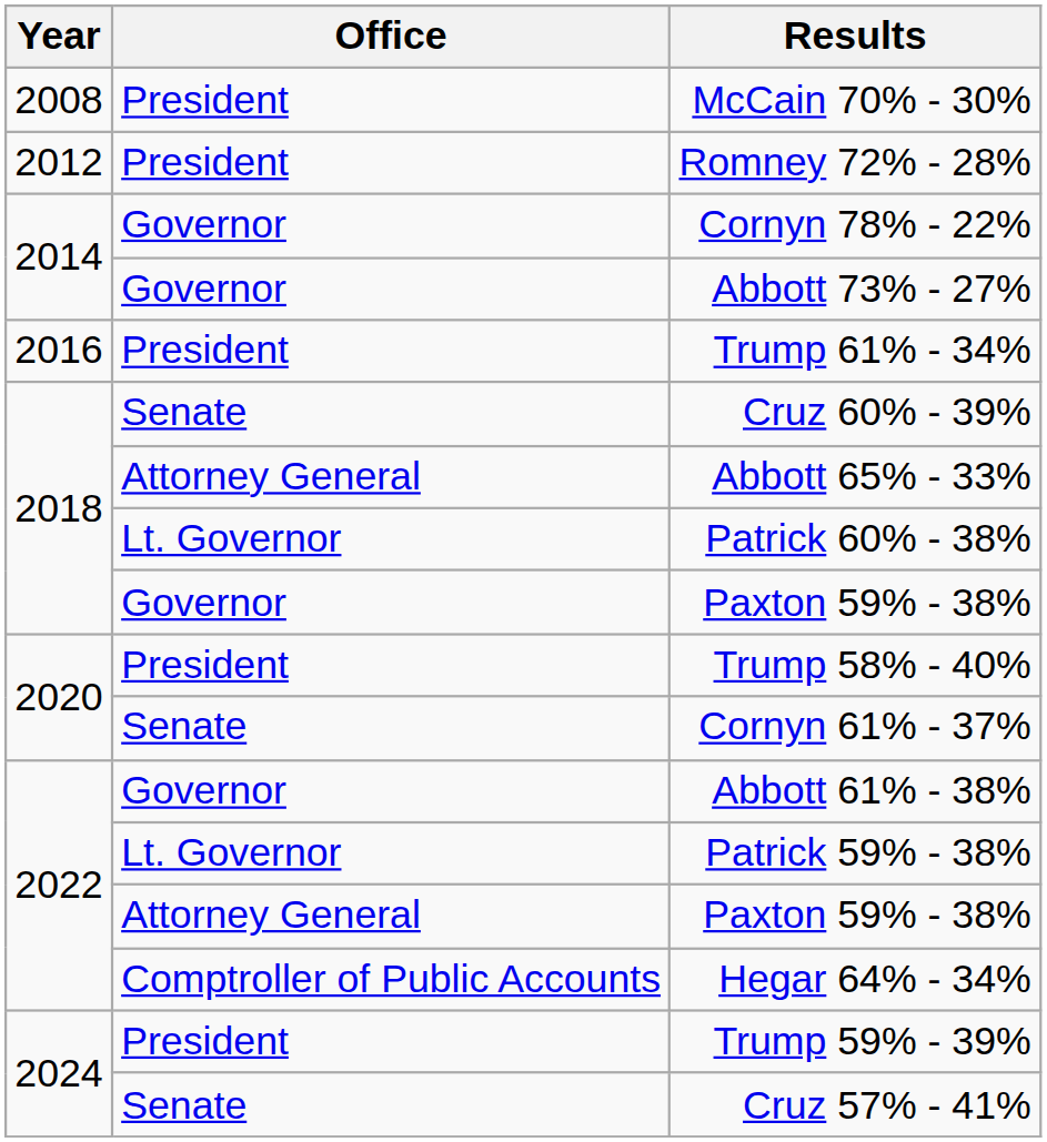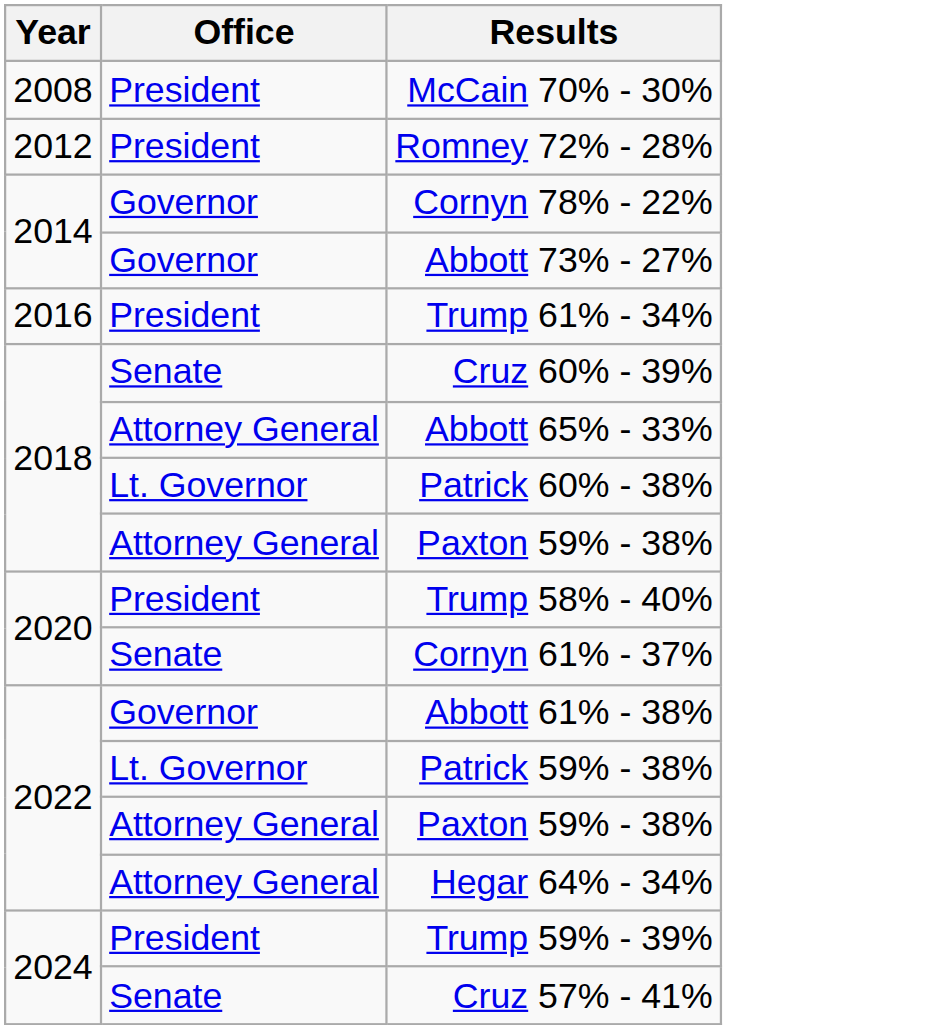2018 / Paxton 59% - 38% | Office: Governor -> Attorney General
Hegar 64% - 34% | Office: Comptroller of Public Accounts -> Attorney General
